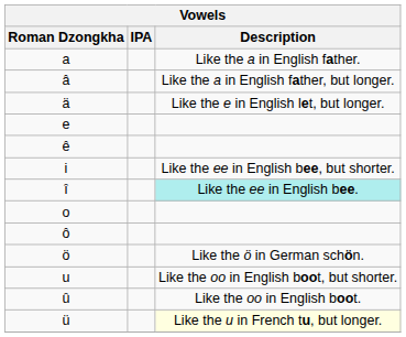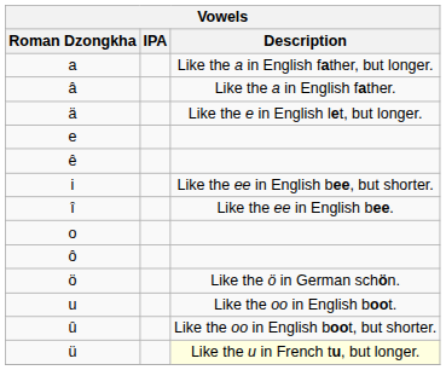a | Description: Like the a in English father. -> Like the a in English father, but longer.
â | Description: Like the a in English father, but longer. -> Like the a in English father.
î | Description: paleturquoise background -> no background
u | Description: Like the oo in English boot, but shorter. -> Like the oo in English boot.
û | Description: Like the oo in English boot. -> Like the oo in English boot, but shorter.
